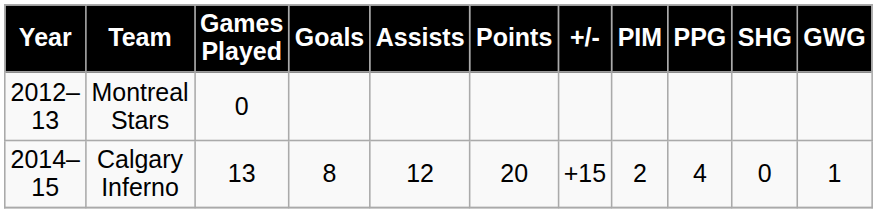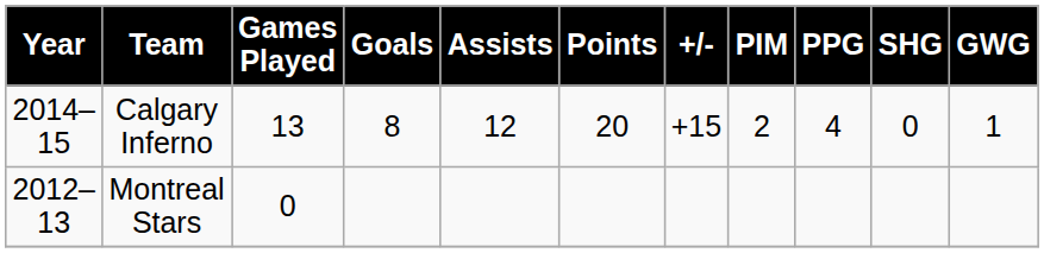rows swapped: Montreal Stars <-> Calgary Inferno
